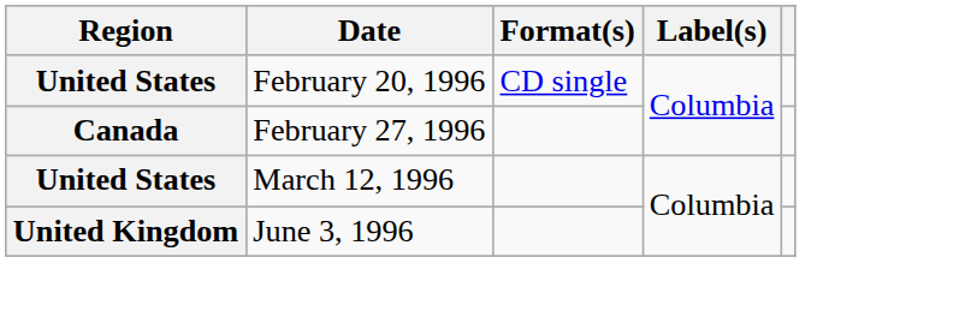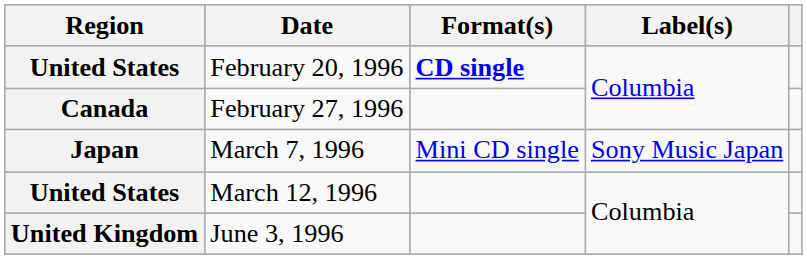February 20, 1996 | Format(s): normal -> bold
+ row: Japan | March 7, 1996 | Mini CD single | Sony Music Japan
